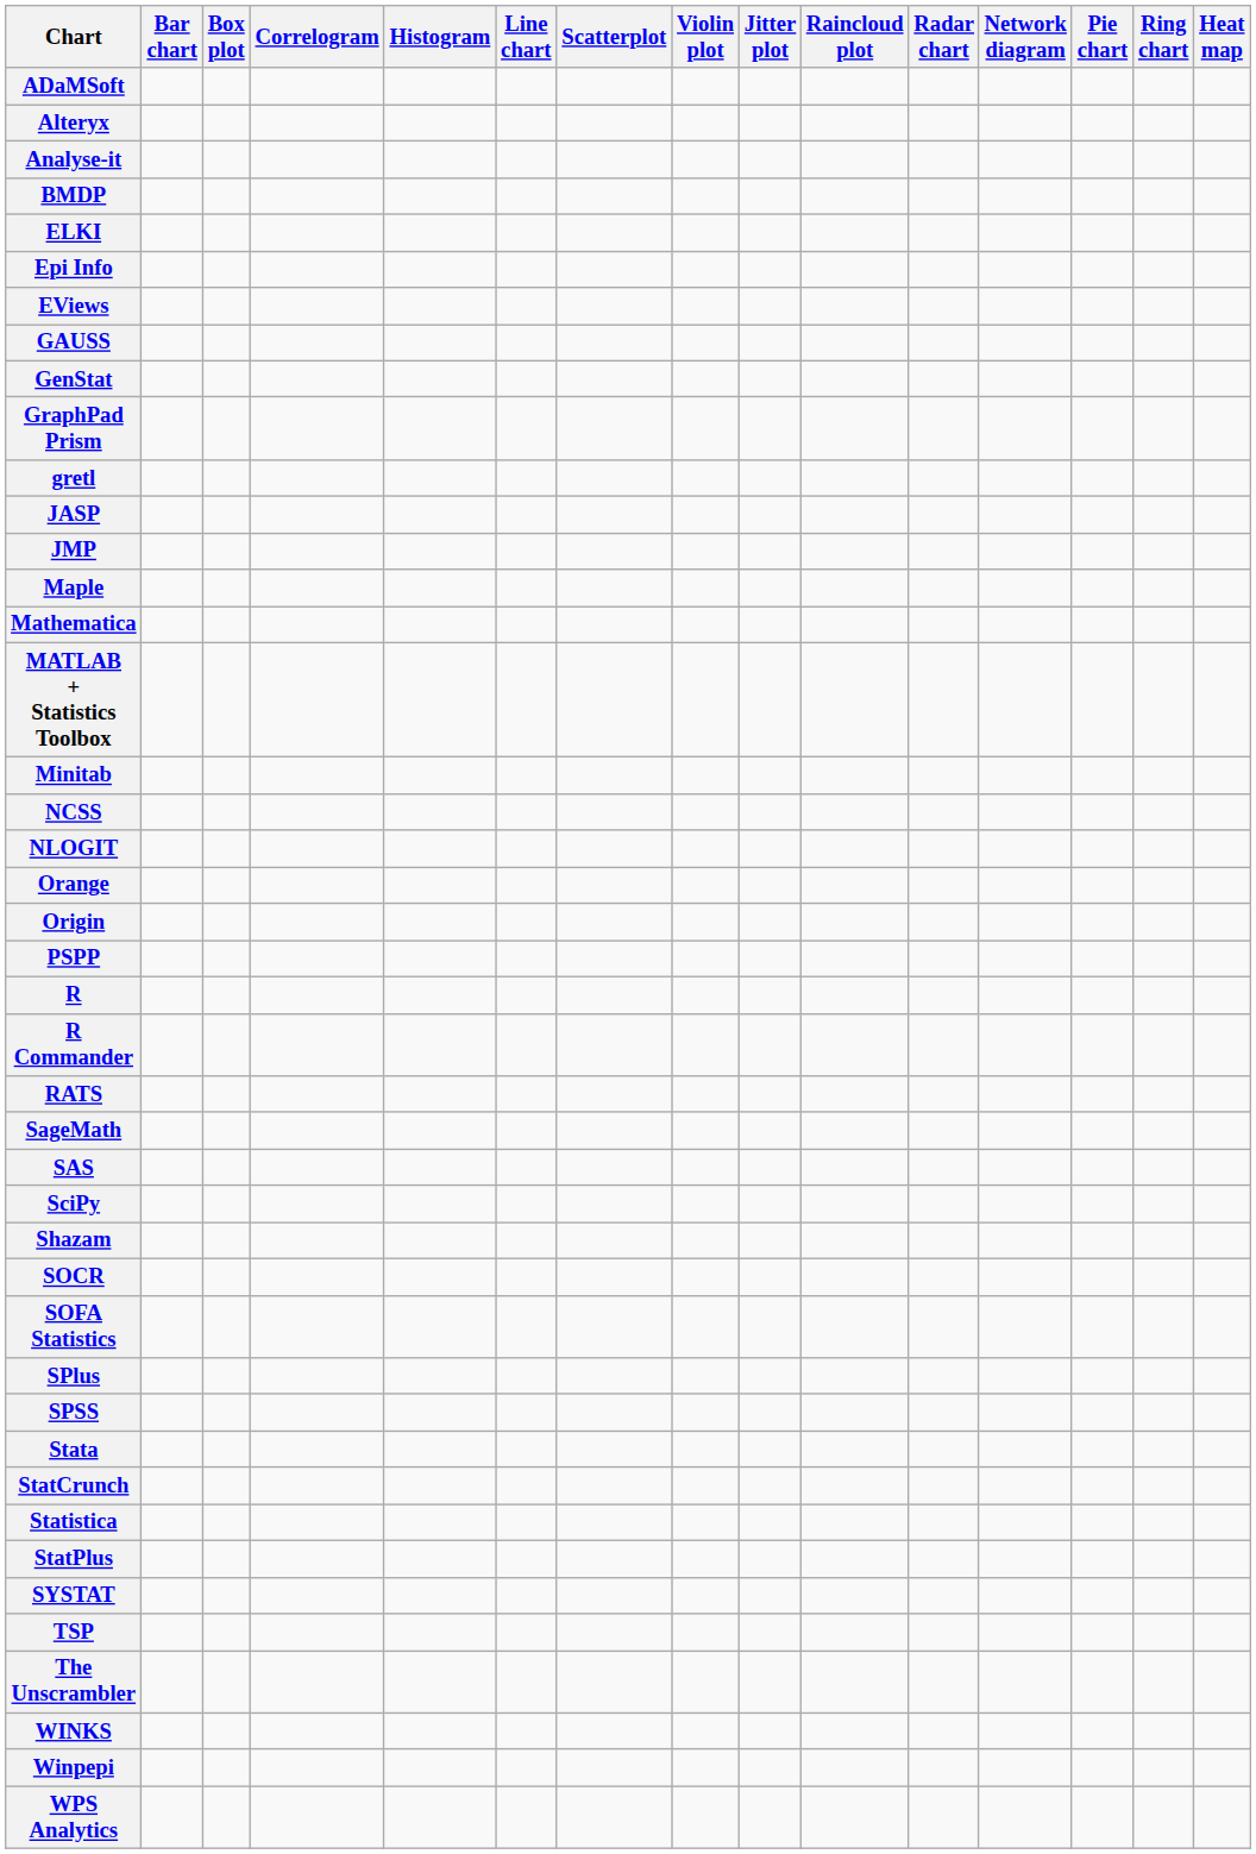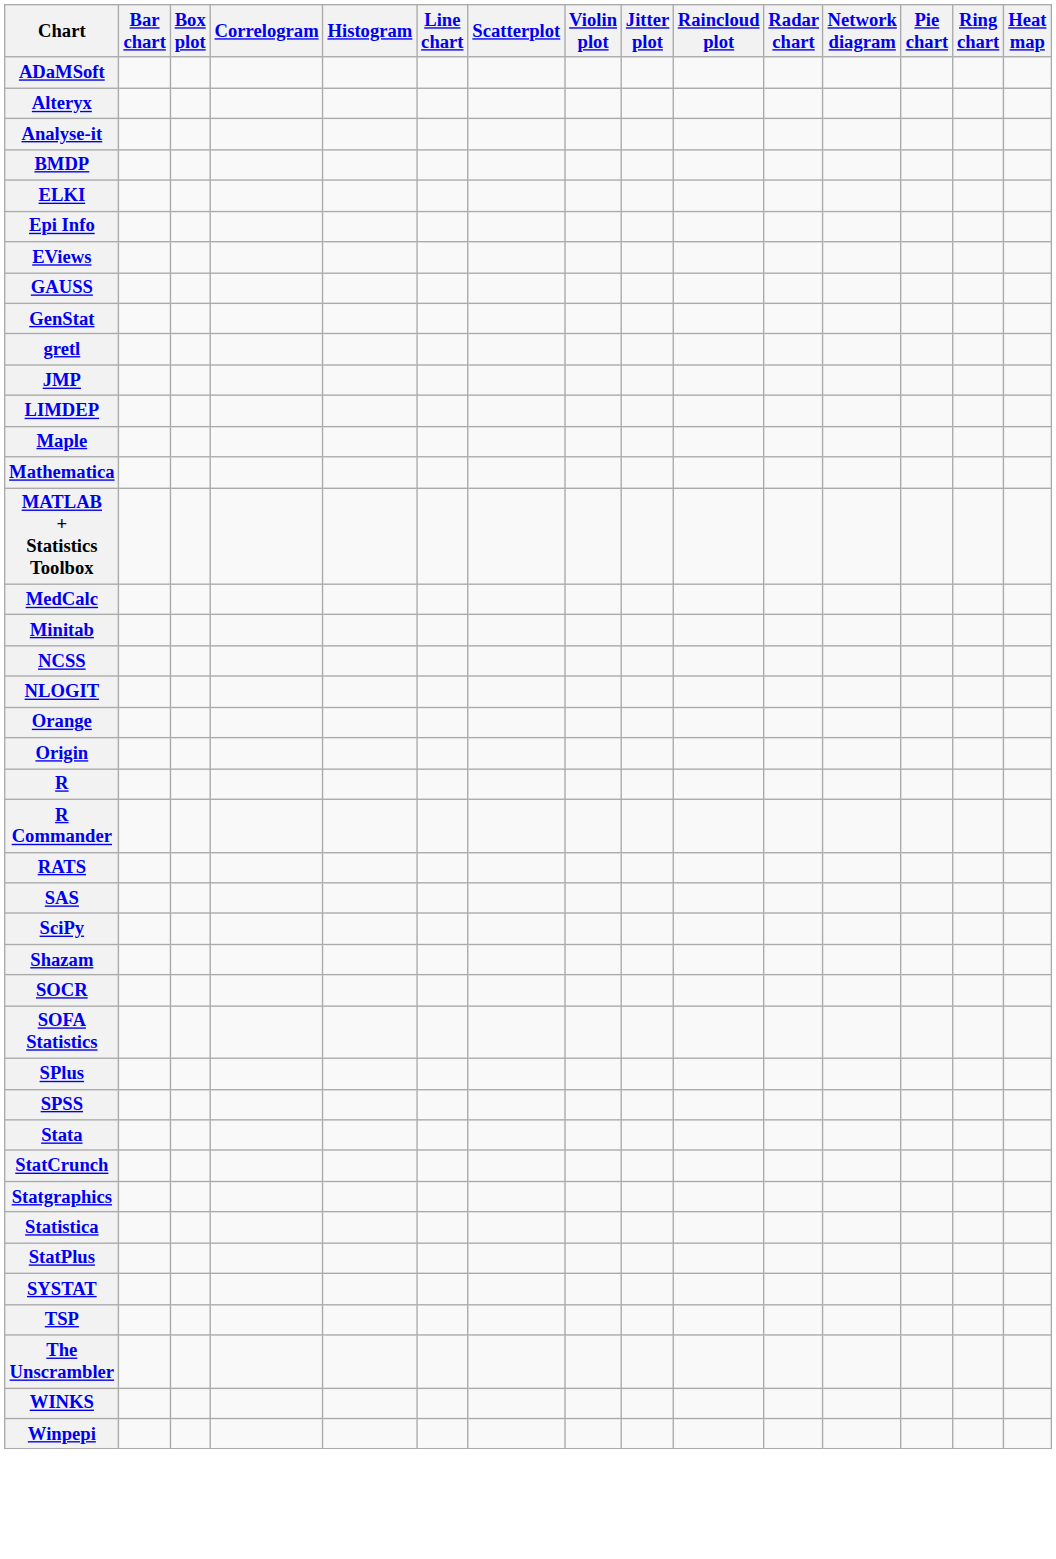- row: GraphPad Prism
- row: JASP
+ row: LIMDEP
+ row: MedCalc
- row: PSPP
- row: SageMath
+ row: Statgraphics
- row: WPS Analytics
